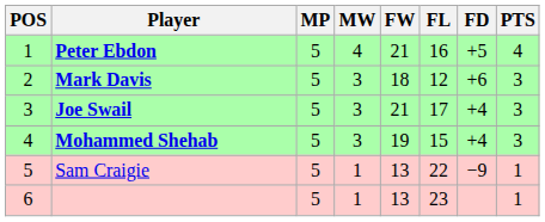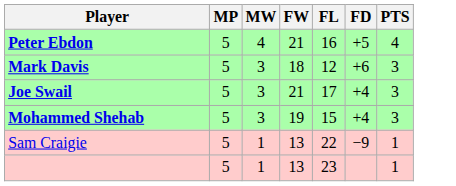- column: POS | 1 | 2 | 3 | 4 | 5 | 6
